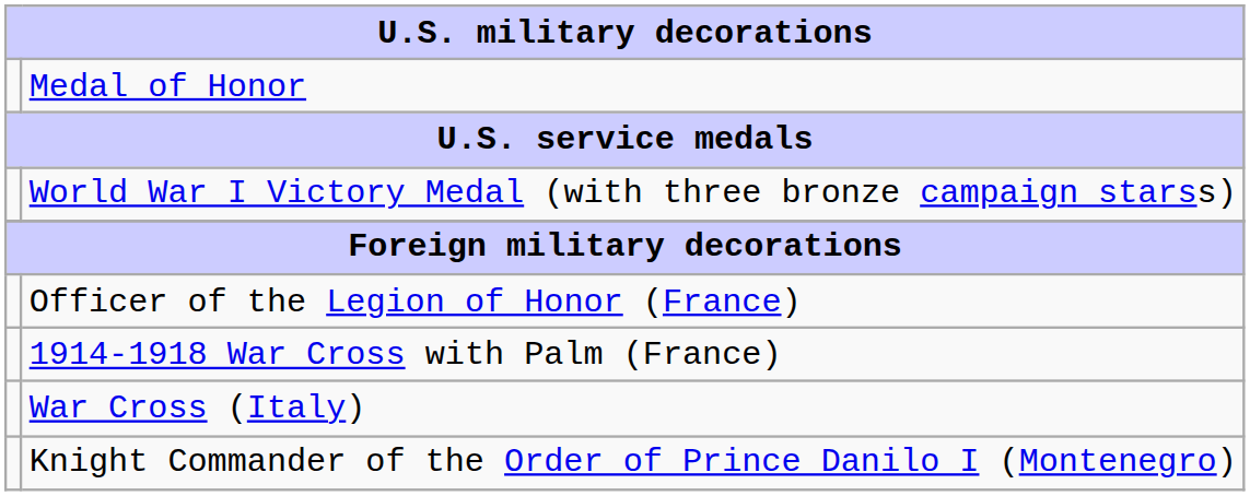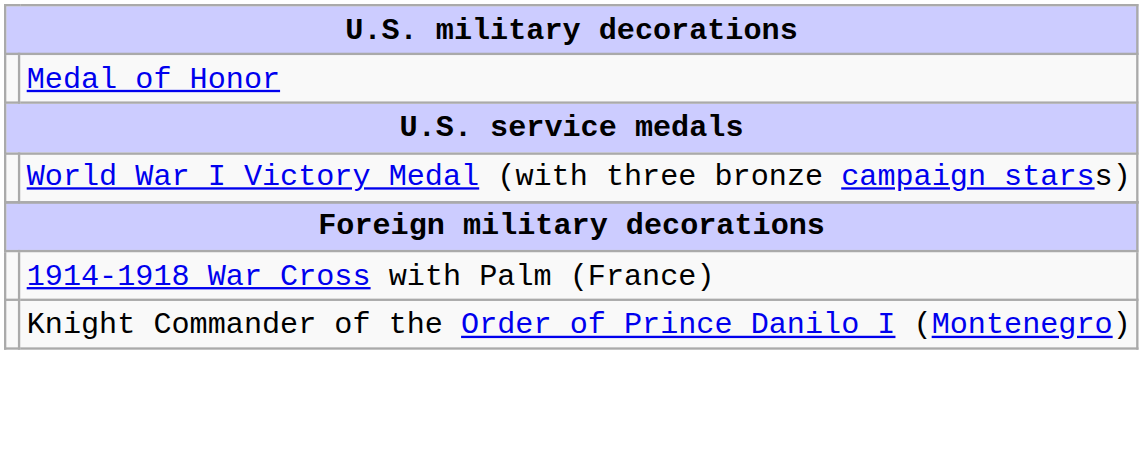- row: Officer of the Legion of Honor (France)
- row: War Cross (Italy)
